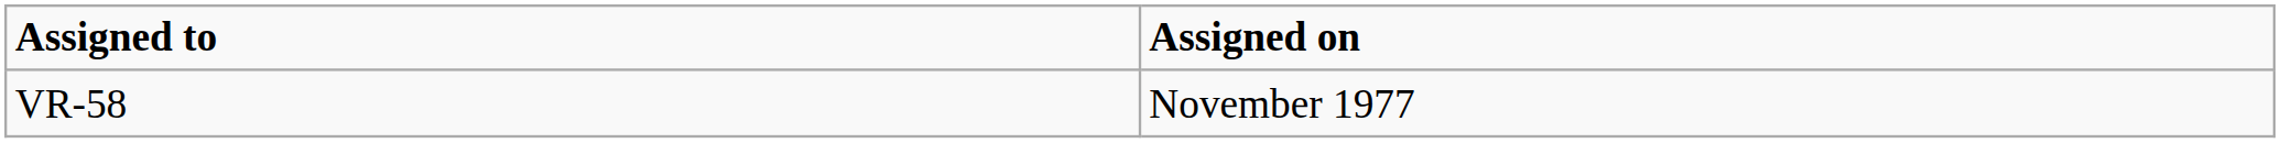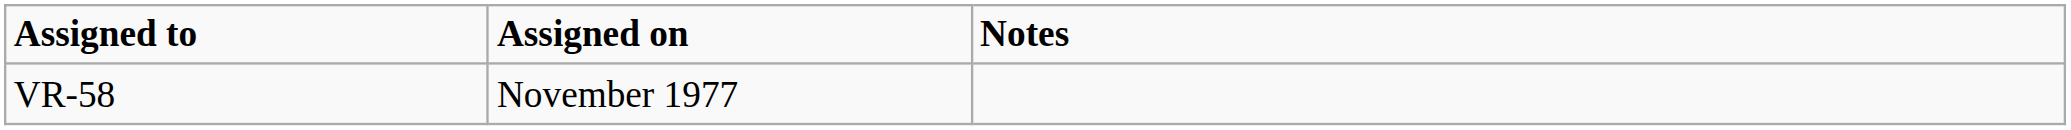+ column: Notes
